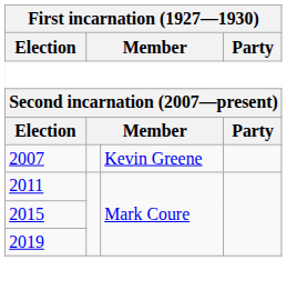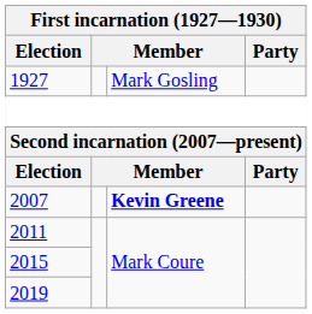+ row: 1927 | Mark Gosling
2007 | column 3: normal -> bold
